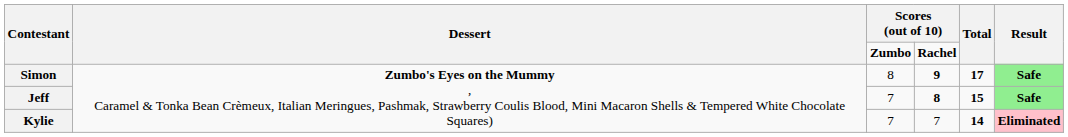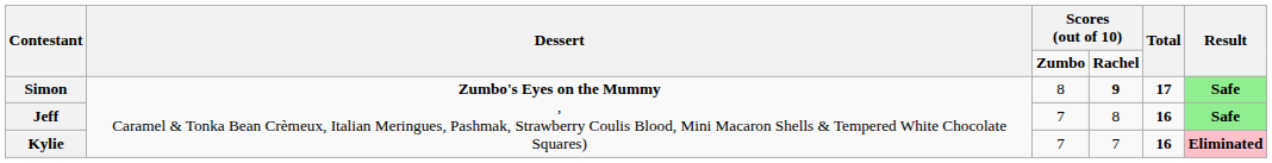Jeff | column 4: bold -> normal
Jeff | Total: 15 -> 16
Kylie | Total: 14 -> 16
